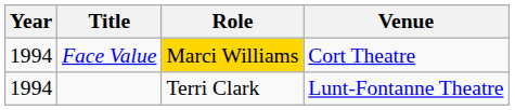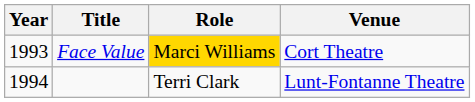Face Value | Year: 1994 -> 1993
